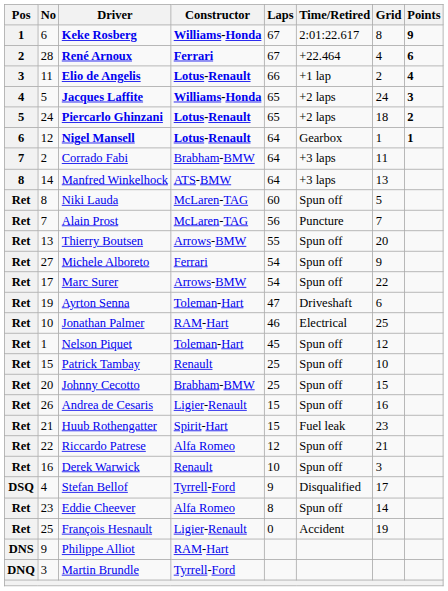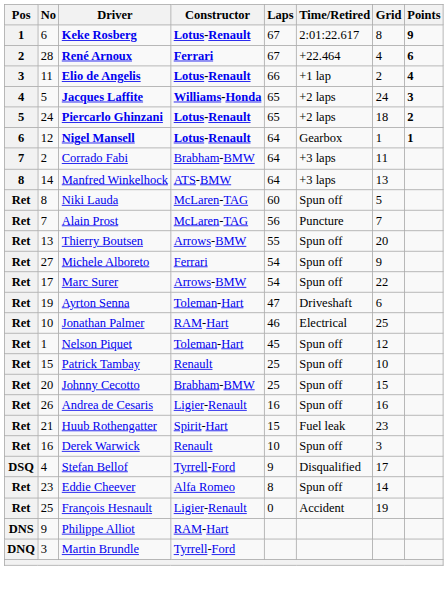Keke Rosberg | Constructor: Williams-Honda -> Lotus-Renault
Andrea de Cesaris | Laps: 15 -> 16
- row: Ret | 22 | Riccardo Patrese | Alfa Romeo | 12 | Spun off | 21
